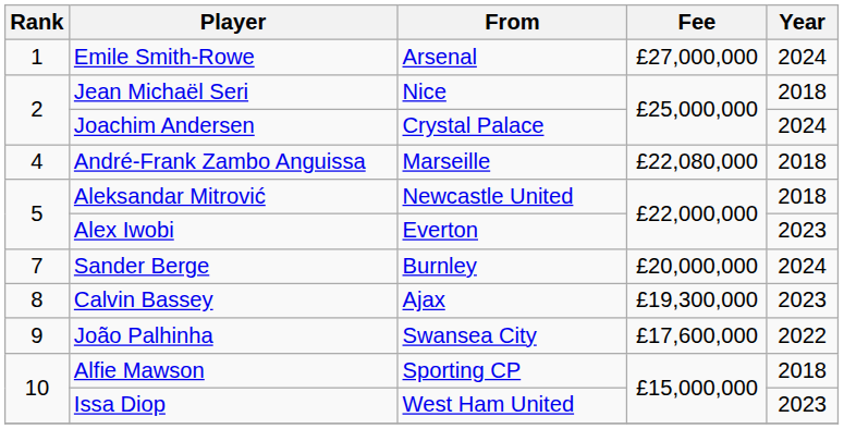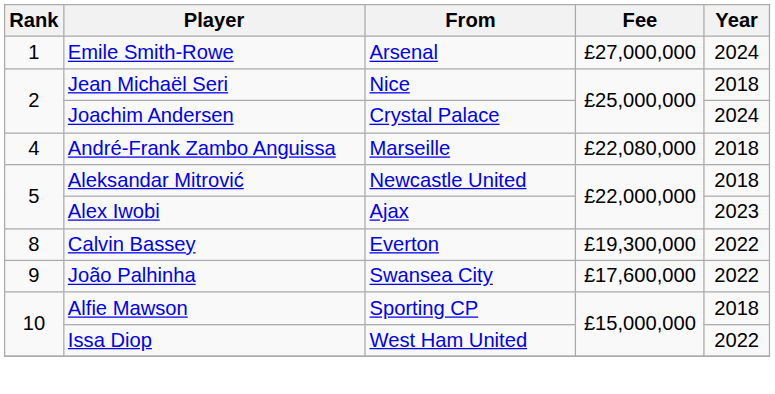Alex Iwobi | From: Everton -> Ajax
- row: 7 | Sander Berge | Burnley | £20,000,000 | 2024
Calvin Bassey | From: Ajax -> Everton
Calvin Bassey | Year: 2023 -> 2022
Issa Diop | Year: 2023 -> 2022
